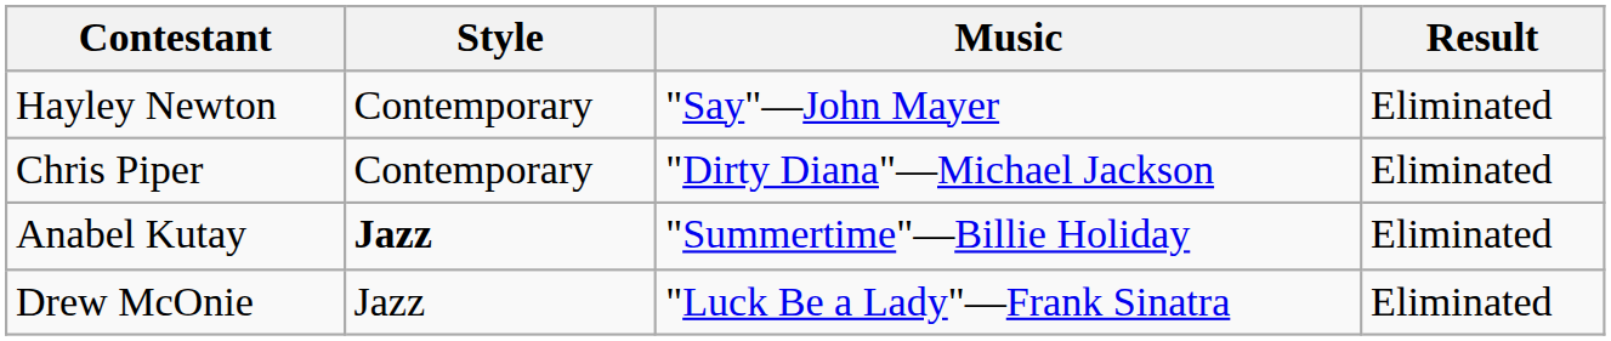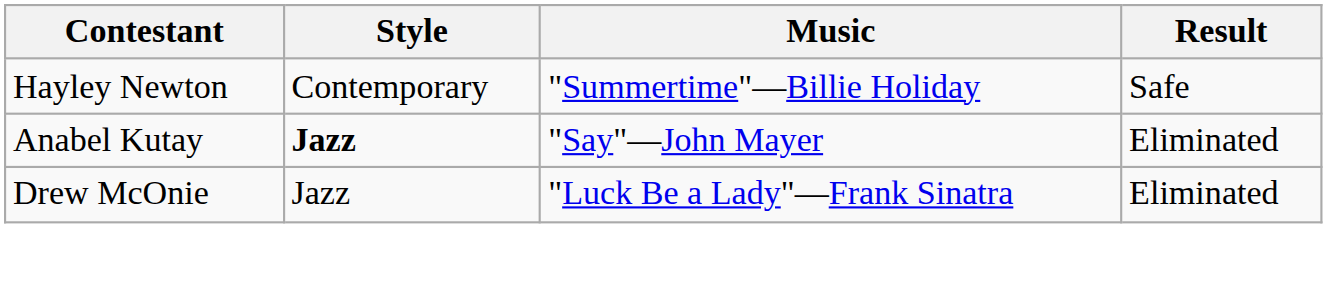Hayley Newton | Music: "Say"—John Mayer -> "Summertime"—Billie Holiday
Hayley Newton | Result: Eliminated -> Safe
- row: Chris Piper | Contemporary | "Dirty Diana"—Michael Jackson | Eliminated
Anabel Kutay | Music: "Summertime"—Billie Holiday -> "Say"—John Mayer
